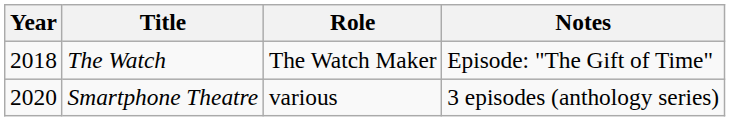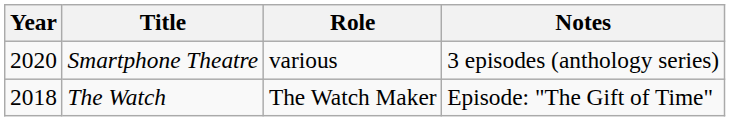rows swapped: The Watch <-> Smartphone Theatre
